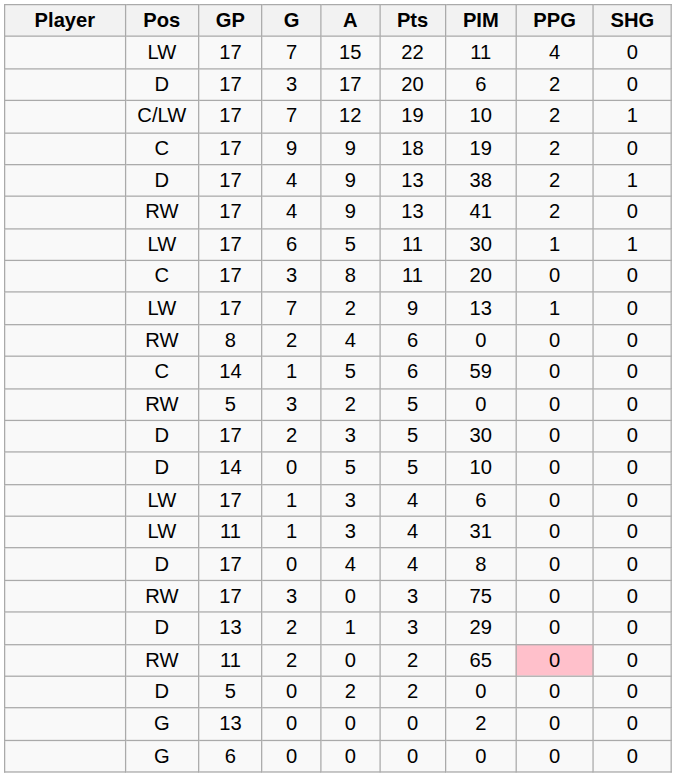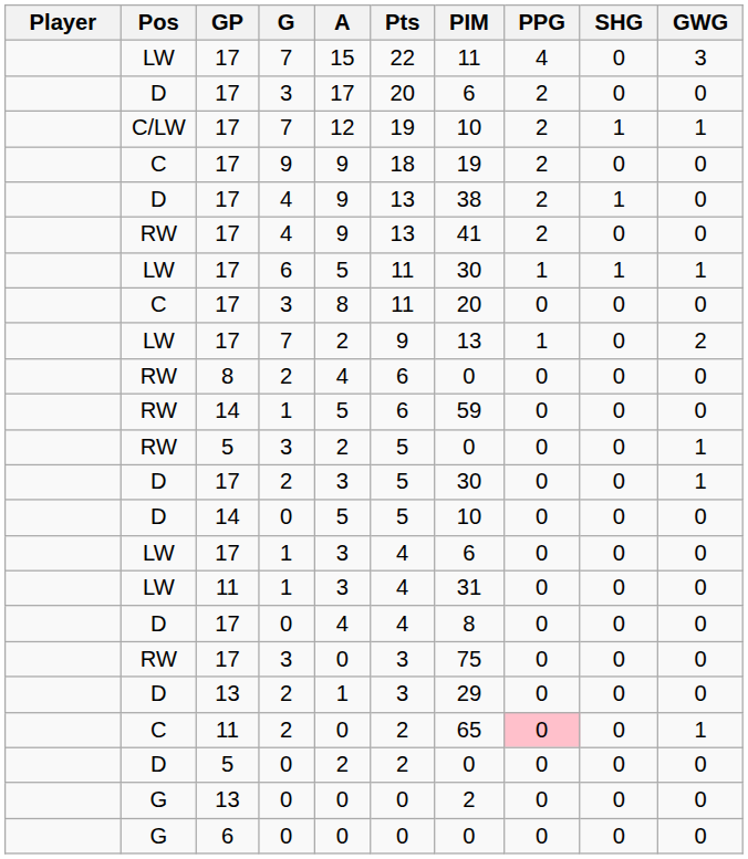+ column: GWG | 3 | 0 | 1 | 0 | 0 | 0 | 1 | 0 | 2 | 0 | 0 | 1 | 1 | 0 | 0 | 0 | 0 | 0 | 0 | 1 | 0 | 0 | 0
14 / 1 | Pos: C -> RW
11 / 2 | Pos: RW -> C
